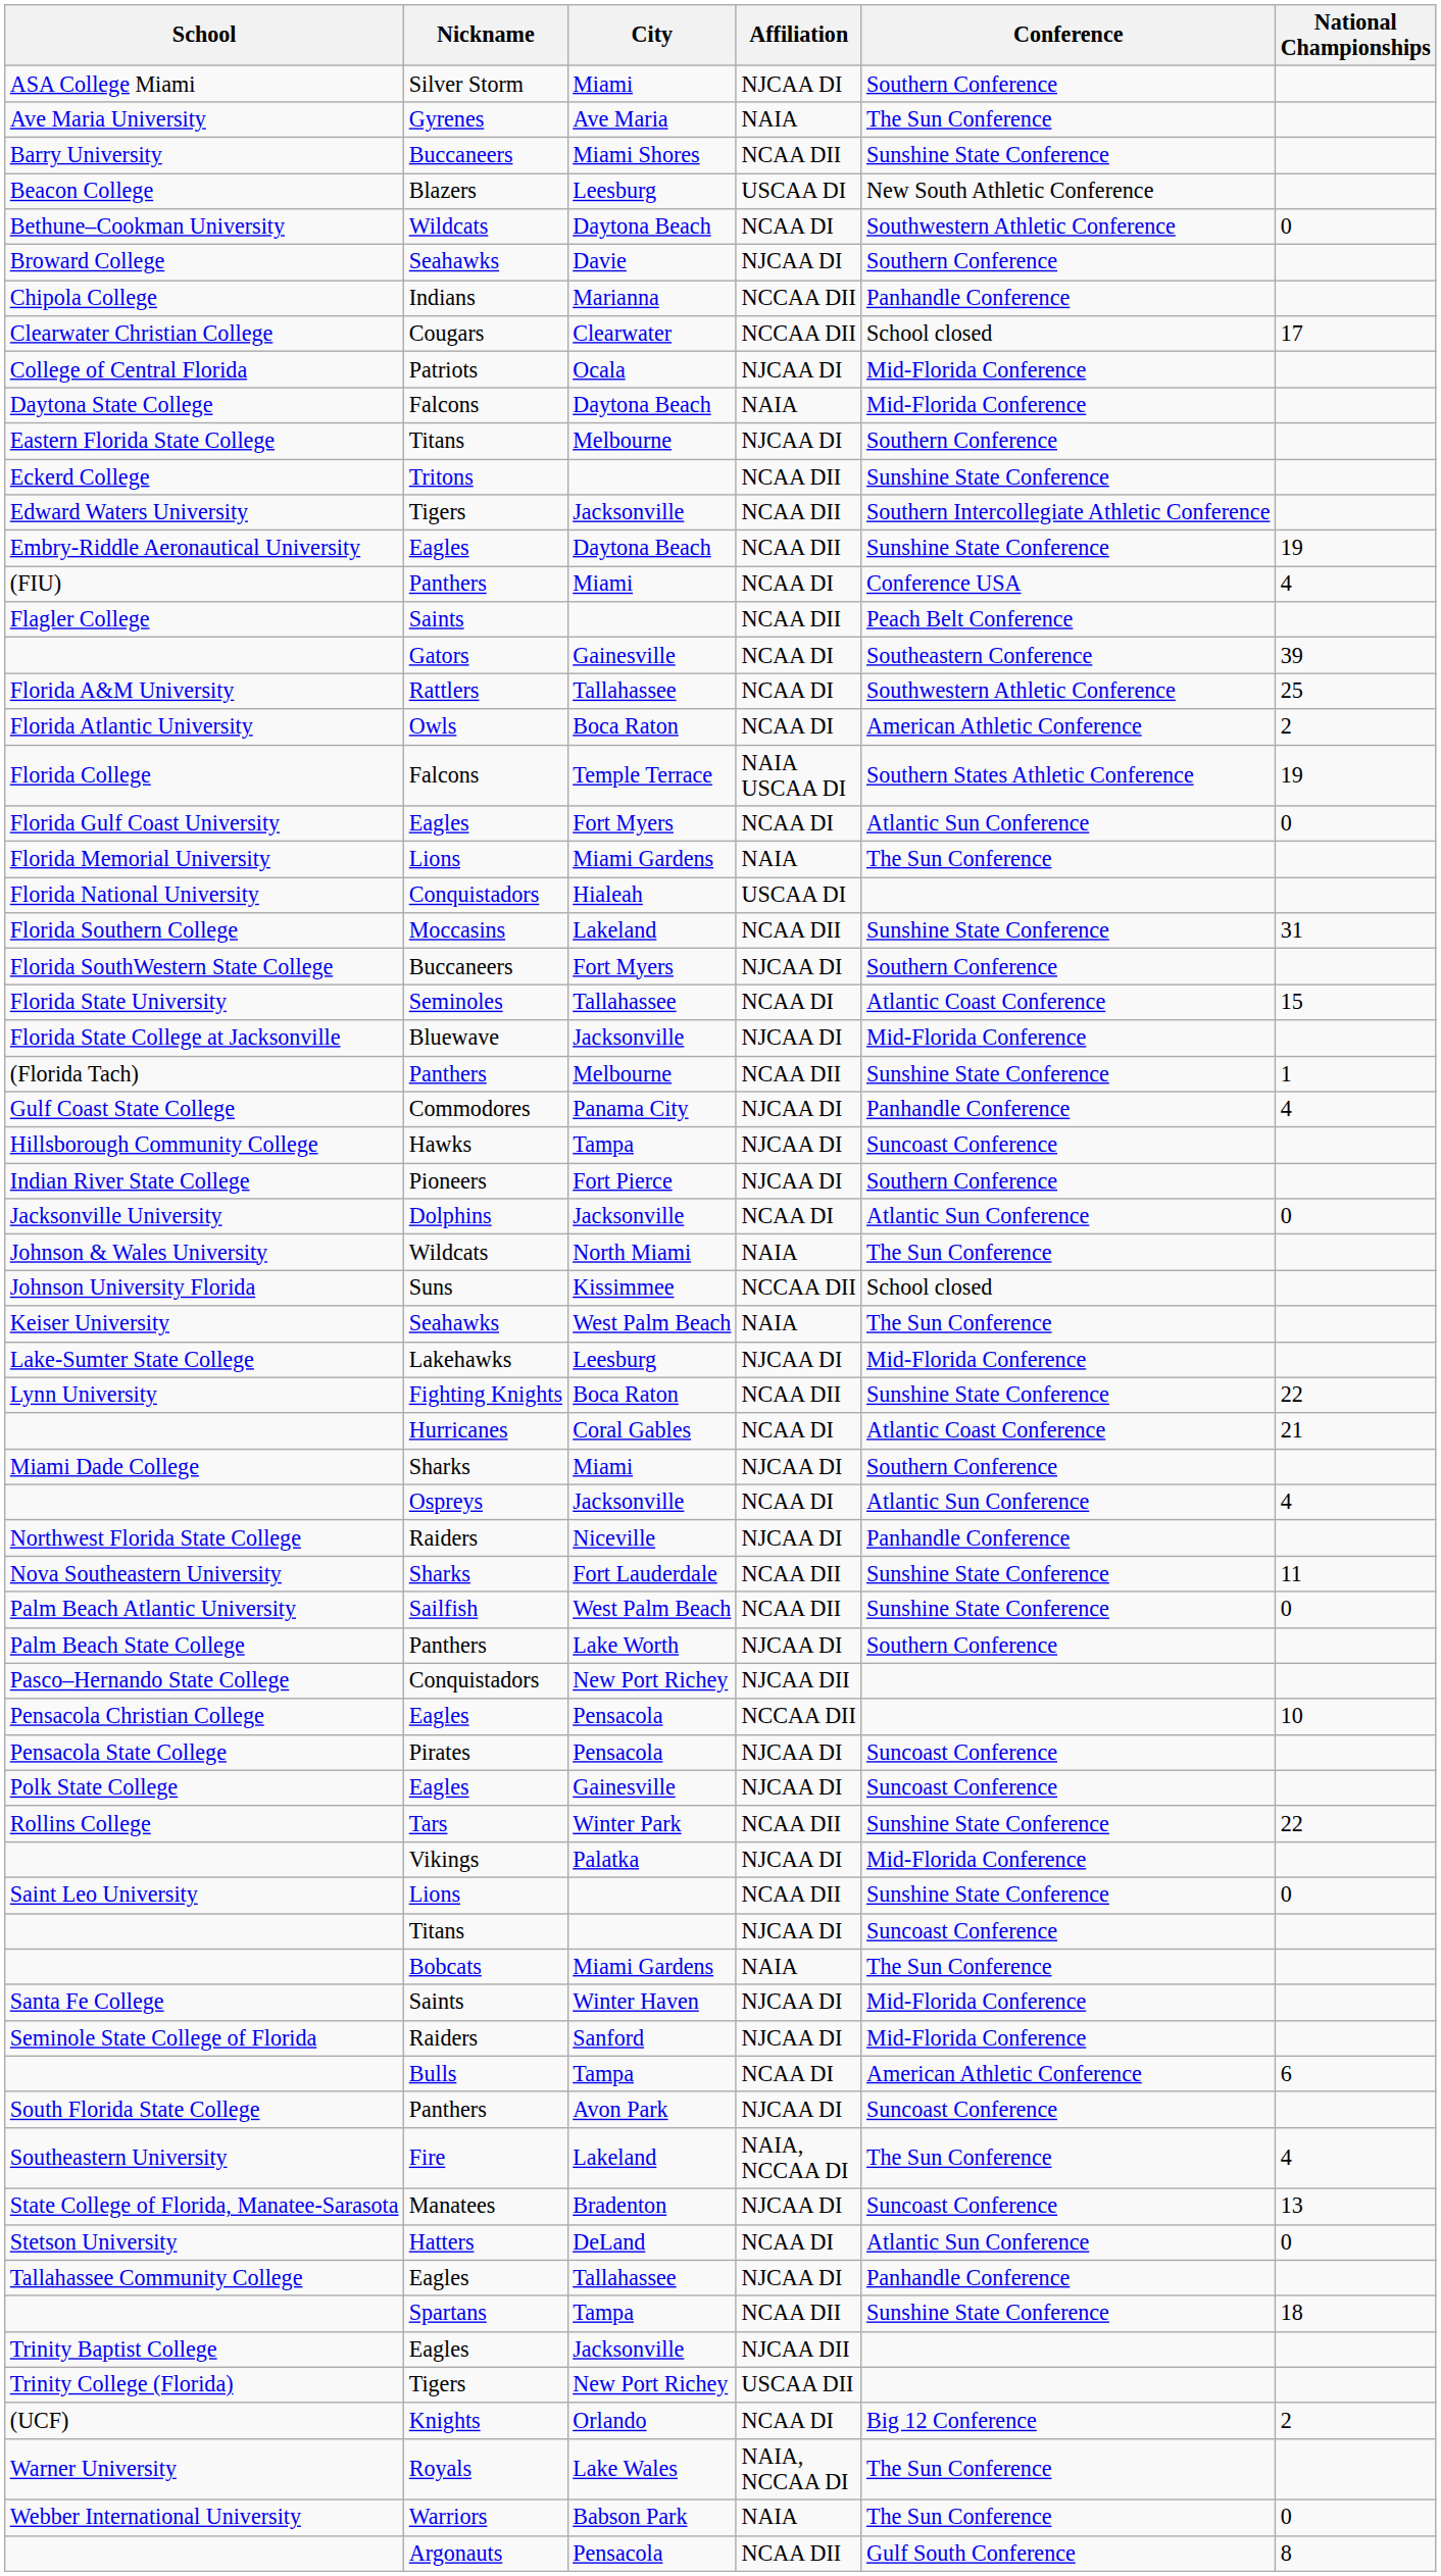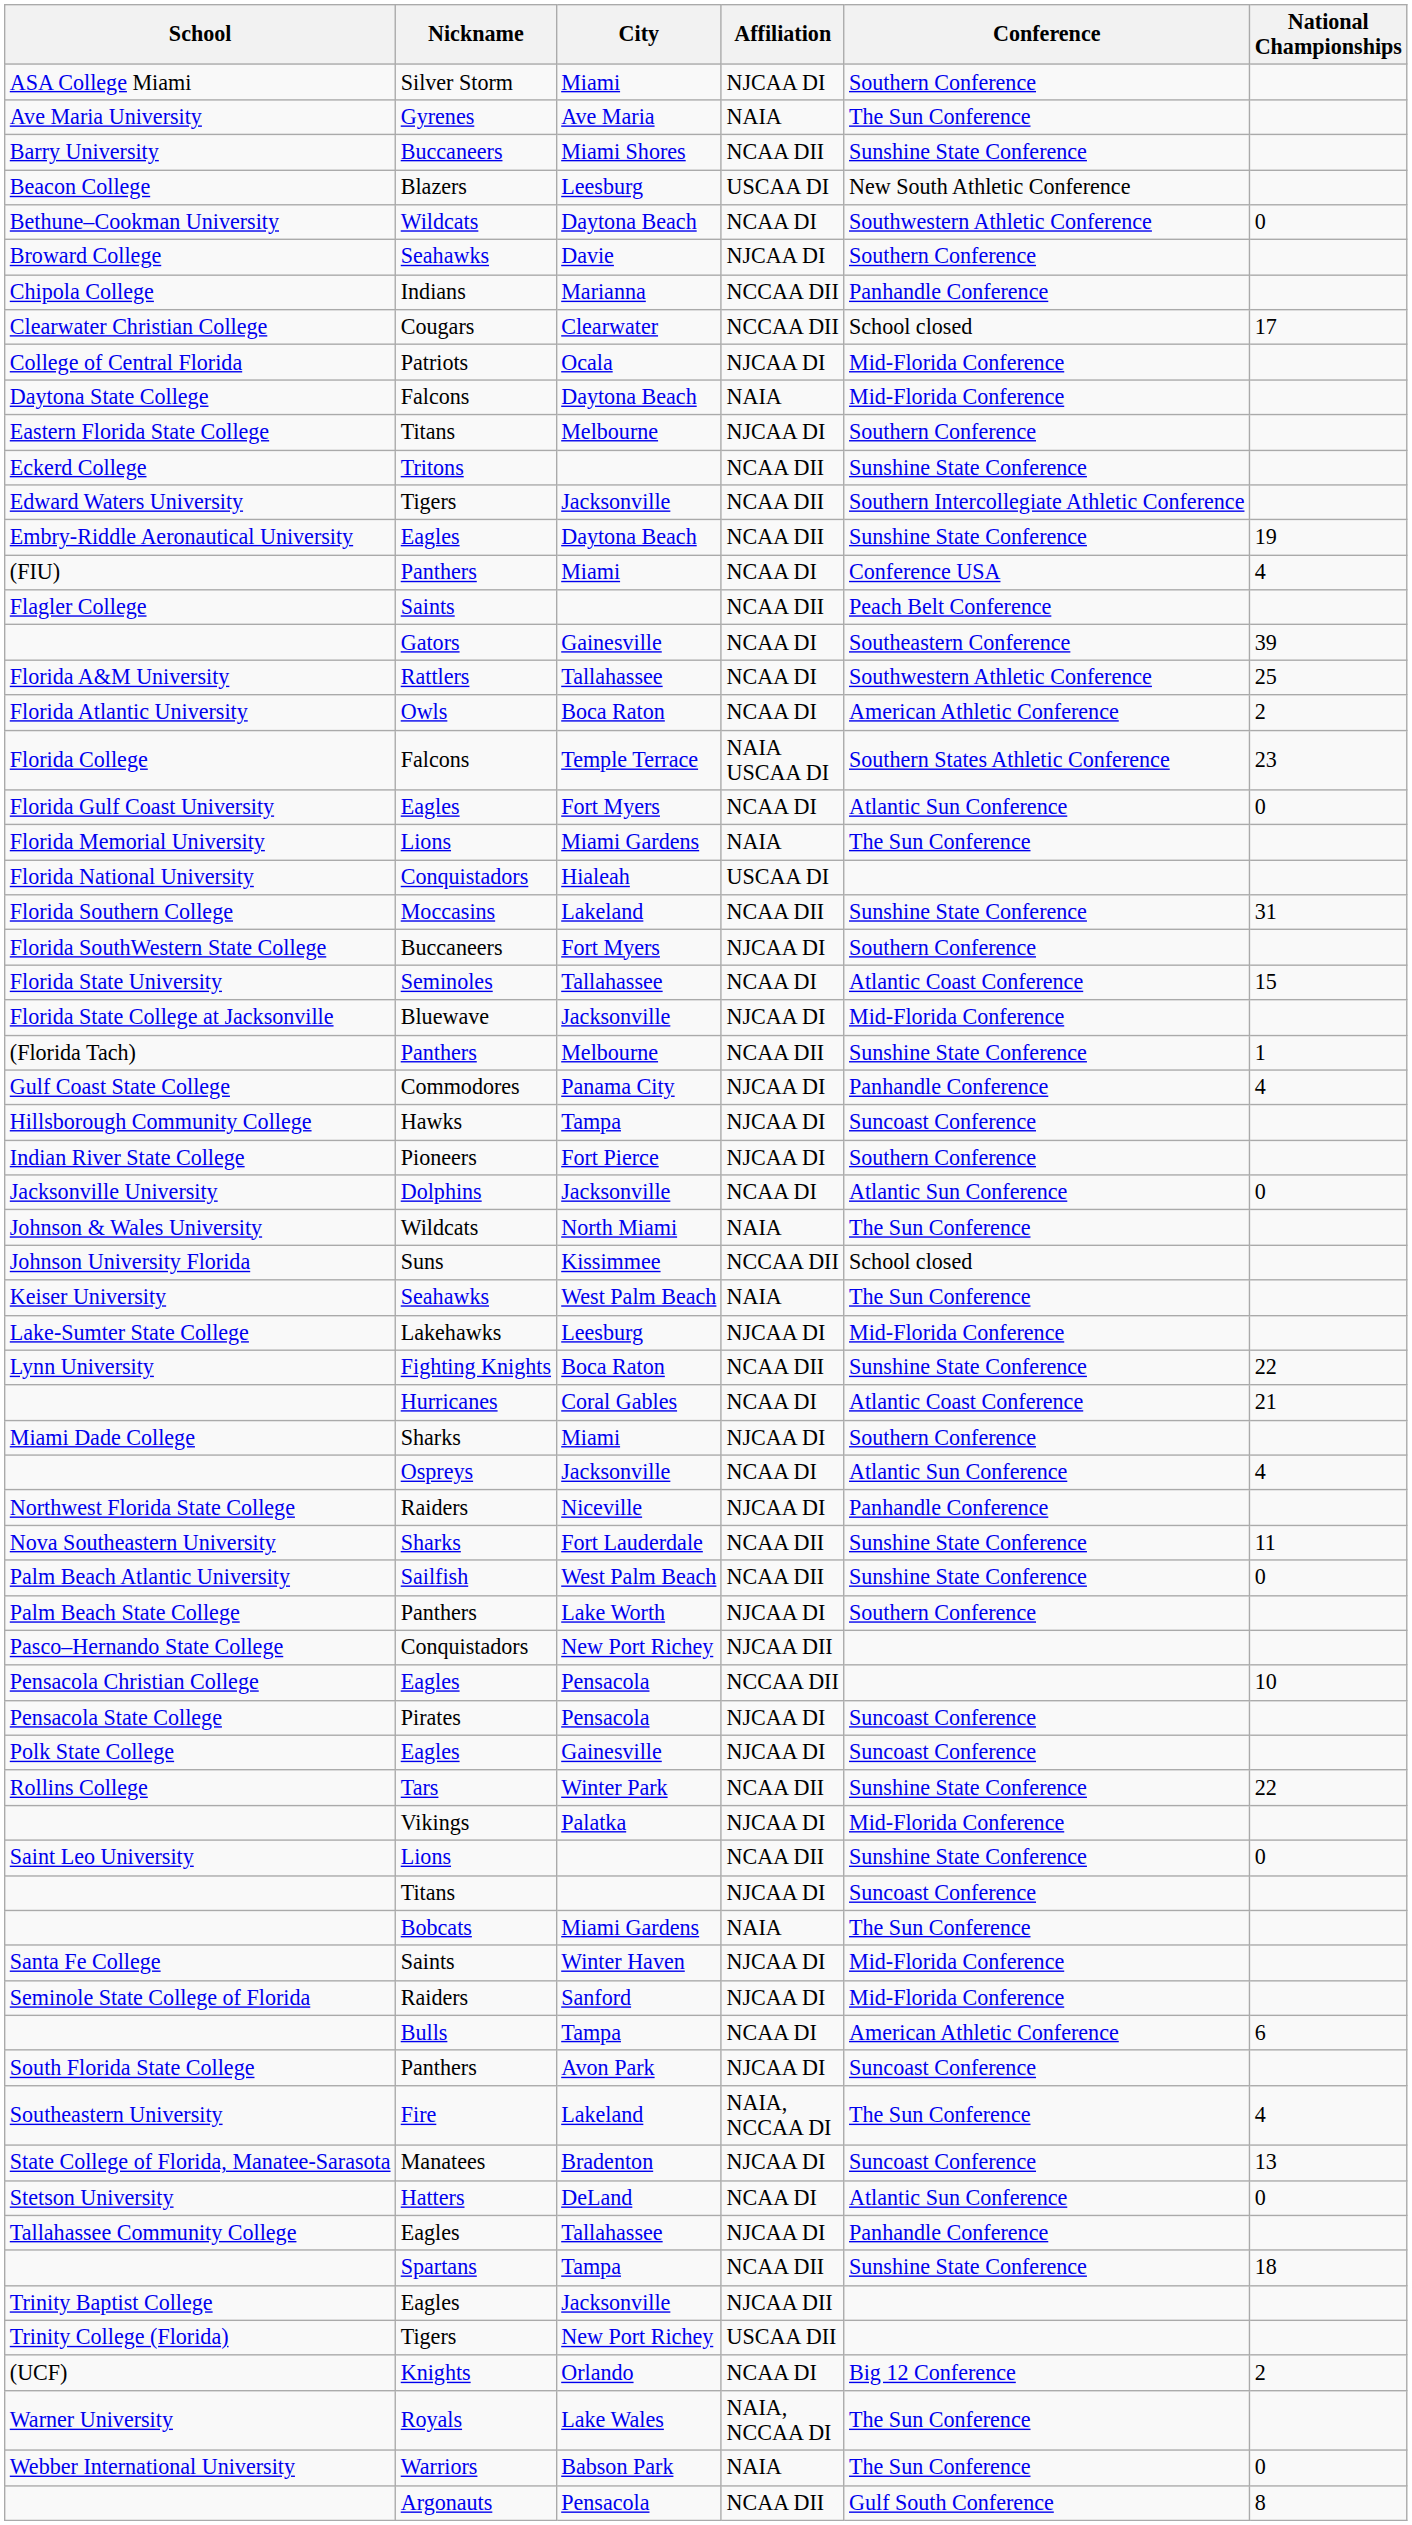Florida College | National Championships: 19 -> 23
